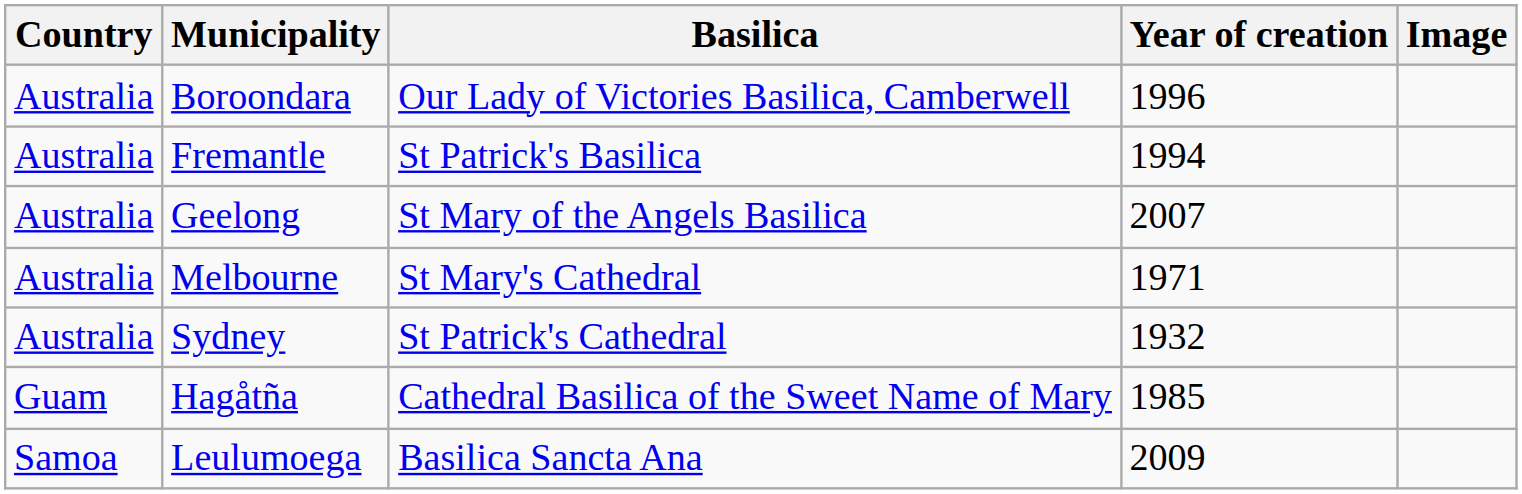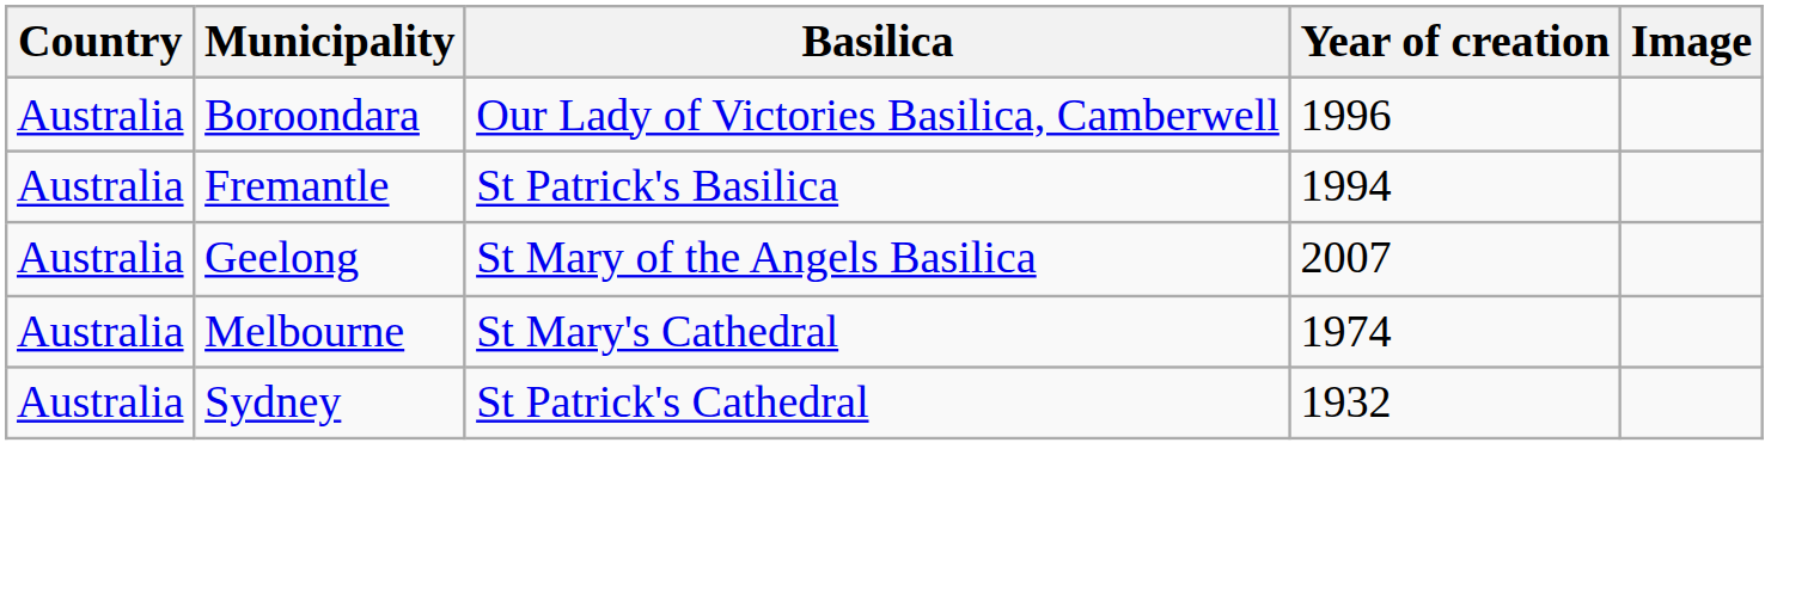Melbourne | Year of creation: 1971 -> 1974
- row: Guam | Hagåtña | Cathedral Basilica of the Sweet Name of Mary | 1985
- row: Samoa | Leulumoega | Basilica Sancta Ana | 2009
